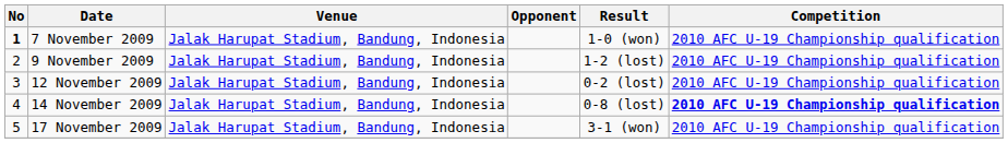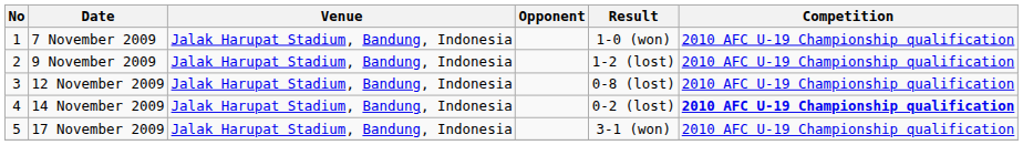7 November 2009 | No: bold -> normal
12 November 2009 | Result: 0-2 (lost) -> 0-8 (lost)
14 November 2009 | Result: 0-8 (lost) -> 0-2 (lost)
